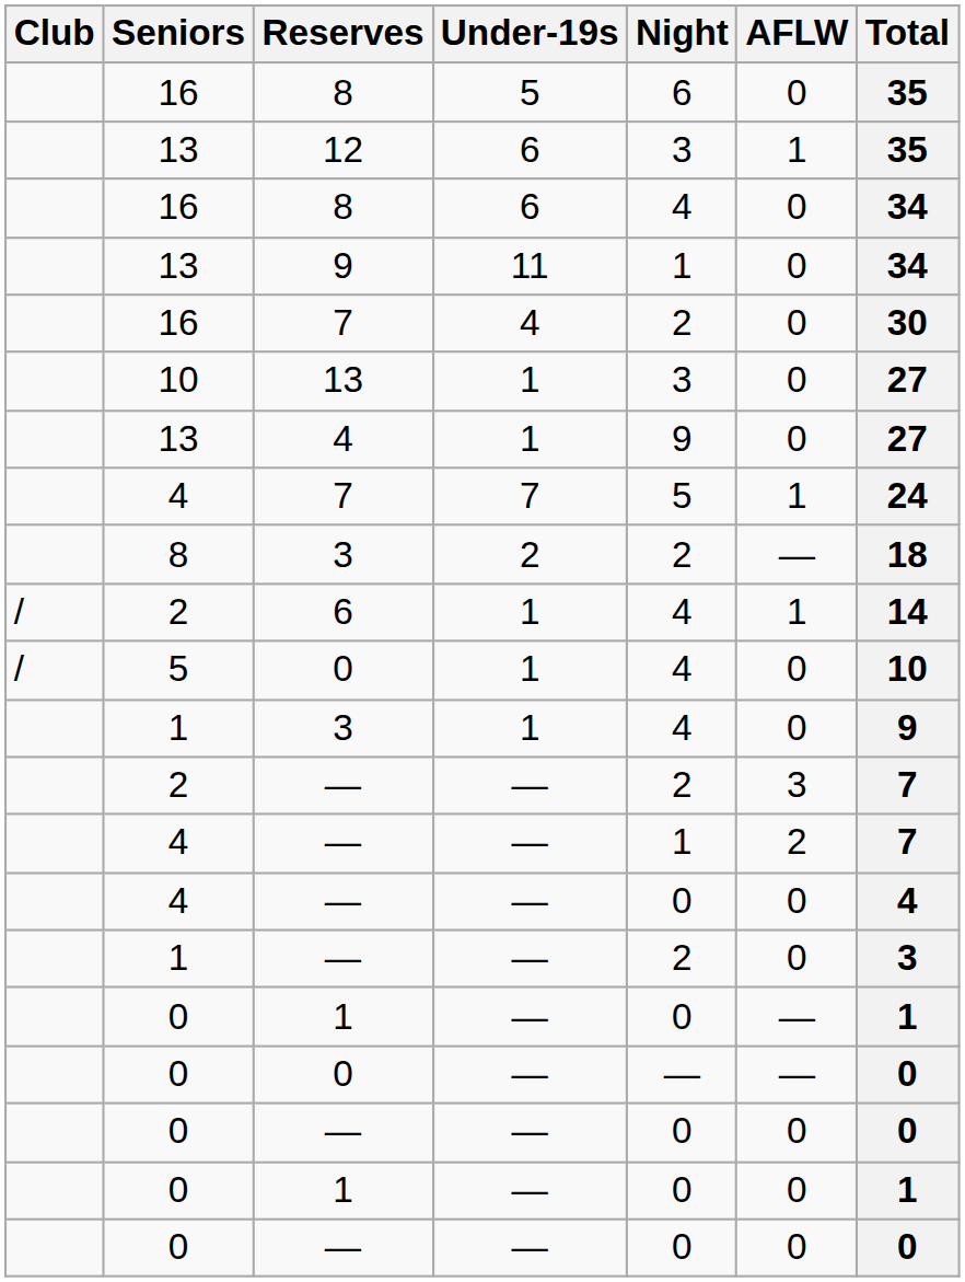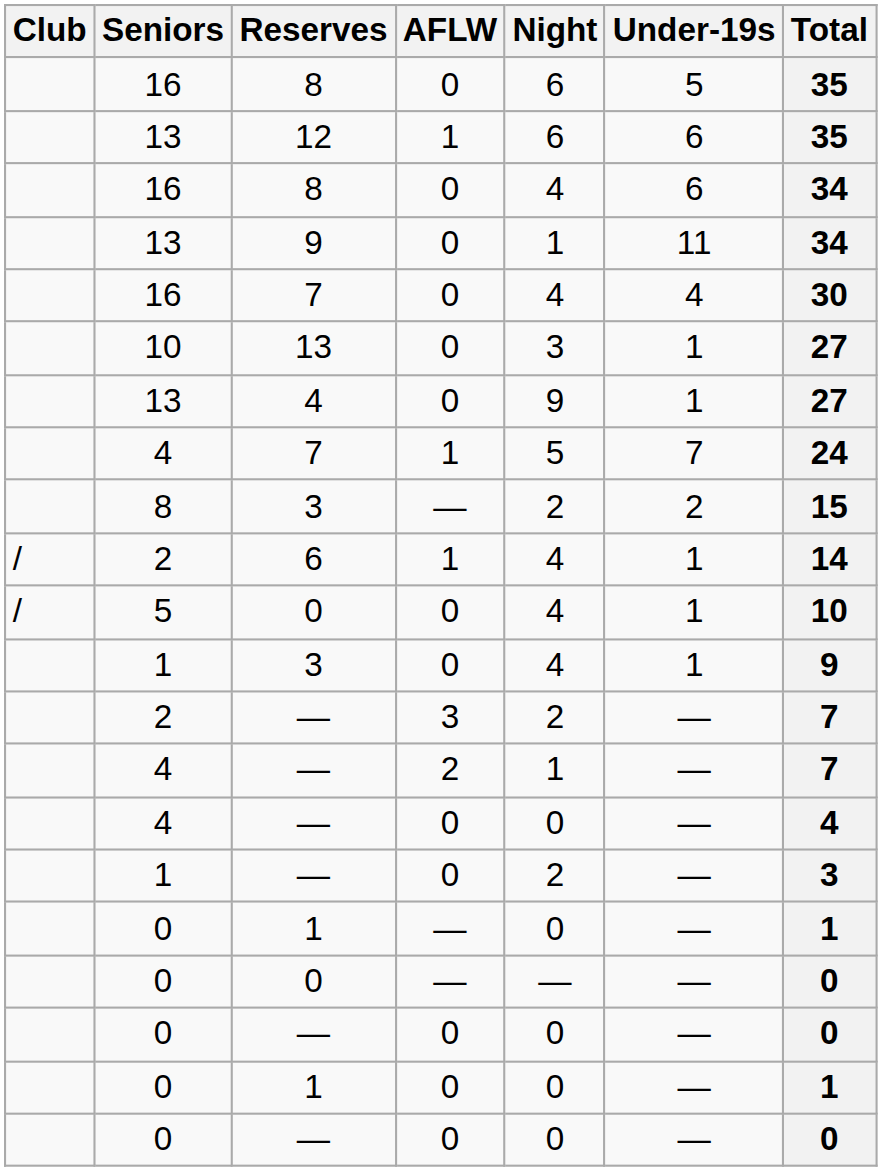columns swapped: Under-19s <-> AFLW
12 | Night: 3 -> 6
16 / 7 | Night: 2 -> 4
8 / 3 | Total: 18 -> 15
